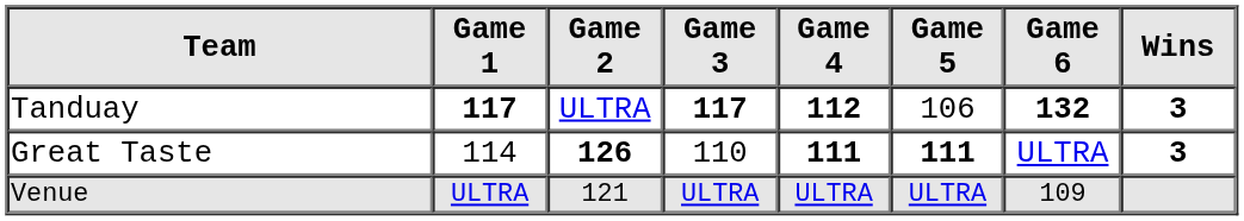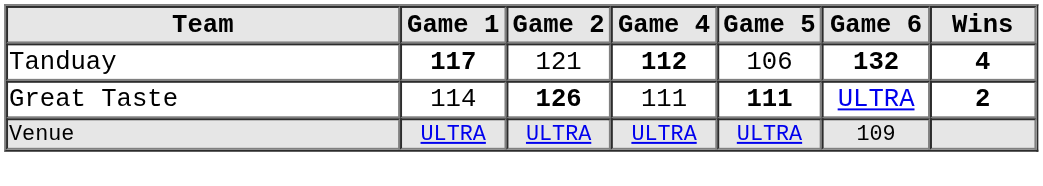- column: Game 3 | 117 | 110 | ULTRA
Tanduay | Game 2: ULTRA -> 121
Tanduay | Wins: 3 -> 4
Great Taste | Game 4: bold -> normal
Great Taste | Wins: 3 -> 2
Venue | Game 2: 121 -> ULTRA
